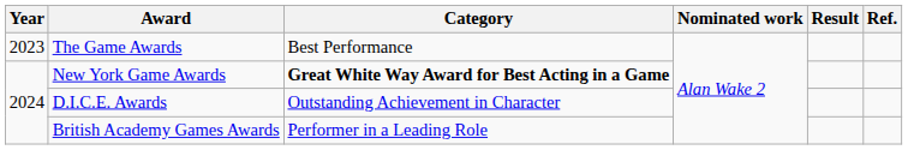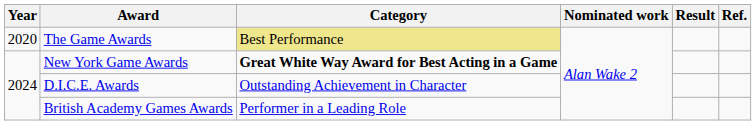The Game Awards | Year: 2023 -> 2020
The Game Awards | Category: no background -> khaki background
